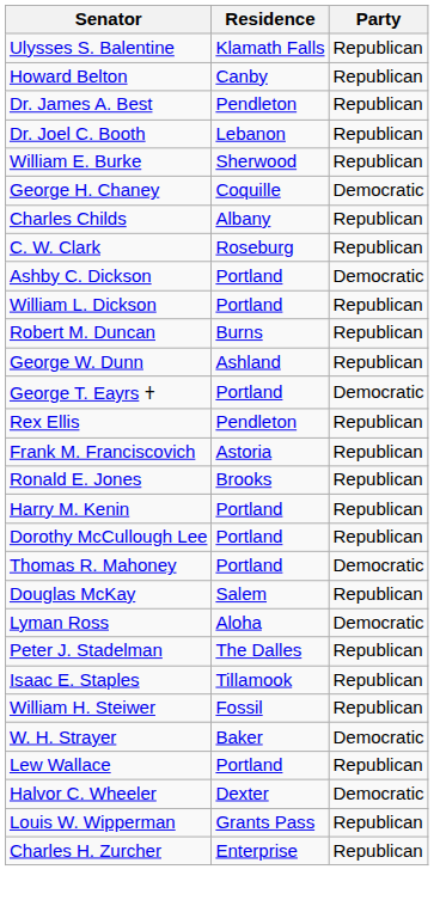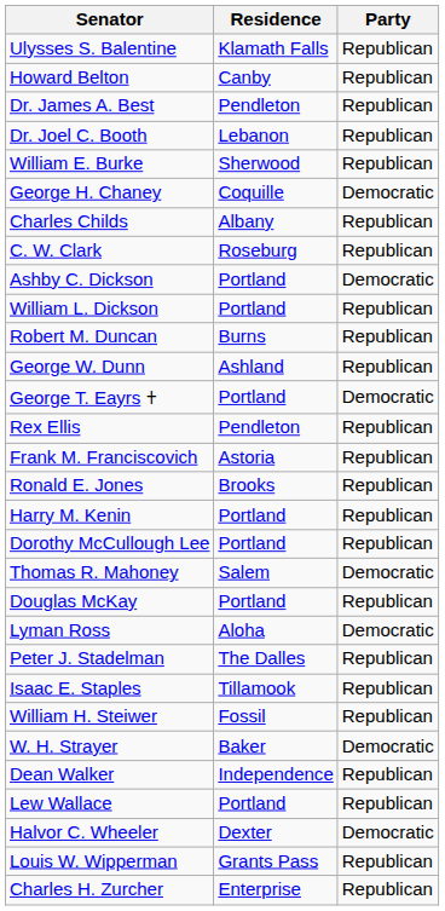Thomas R. Mahoney | Residence: Portland -> Salem
Douglas McKay | Residence: Salem -> Portland
+ row: Dean Walker | Independence | Republican
